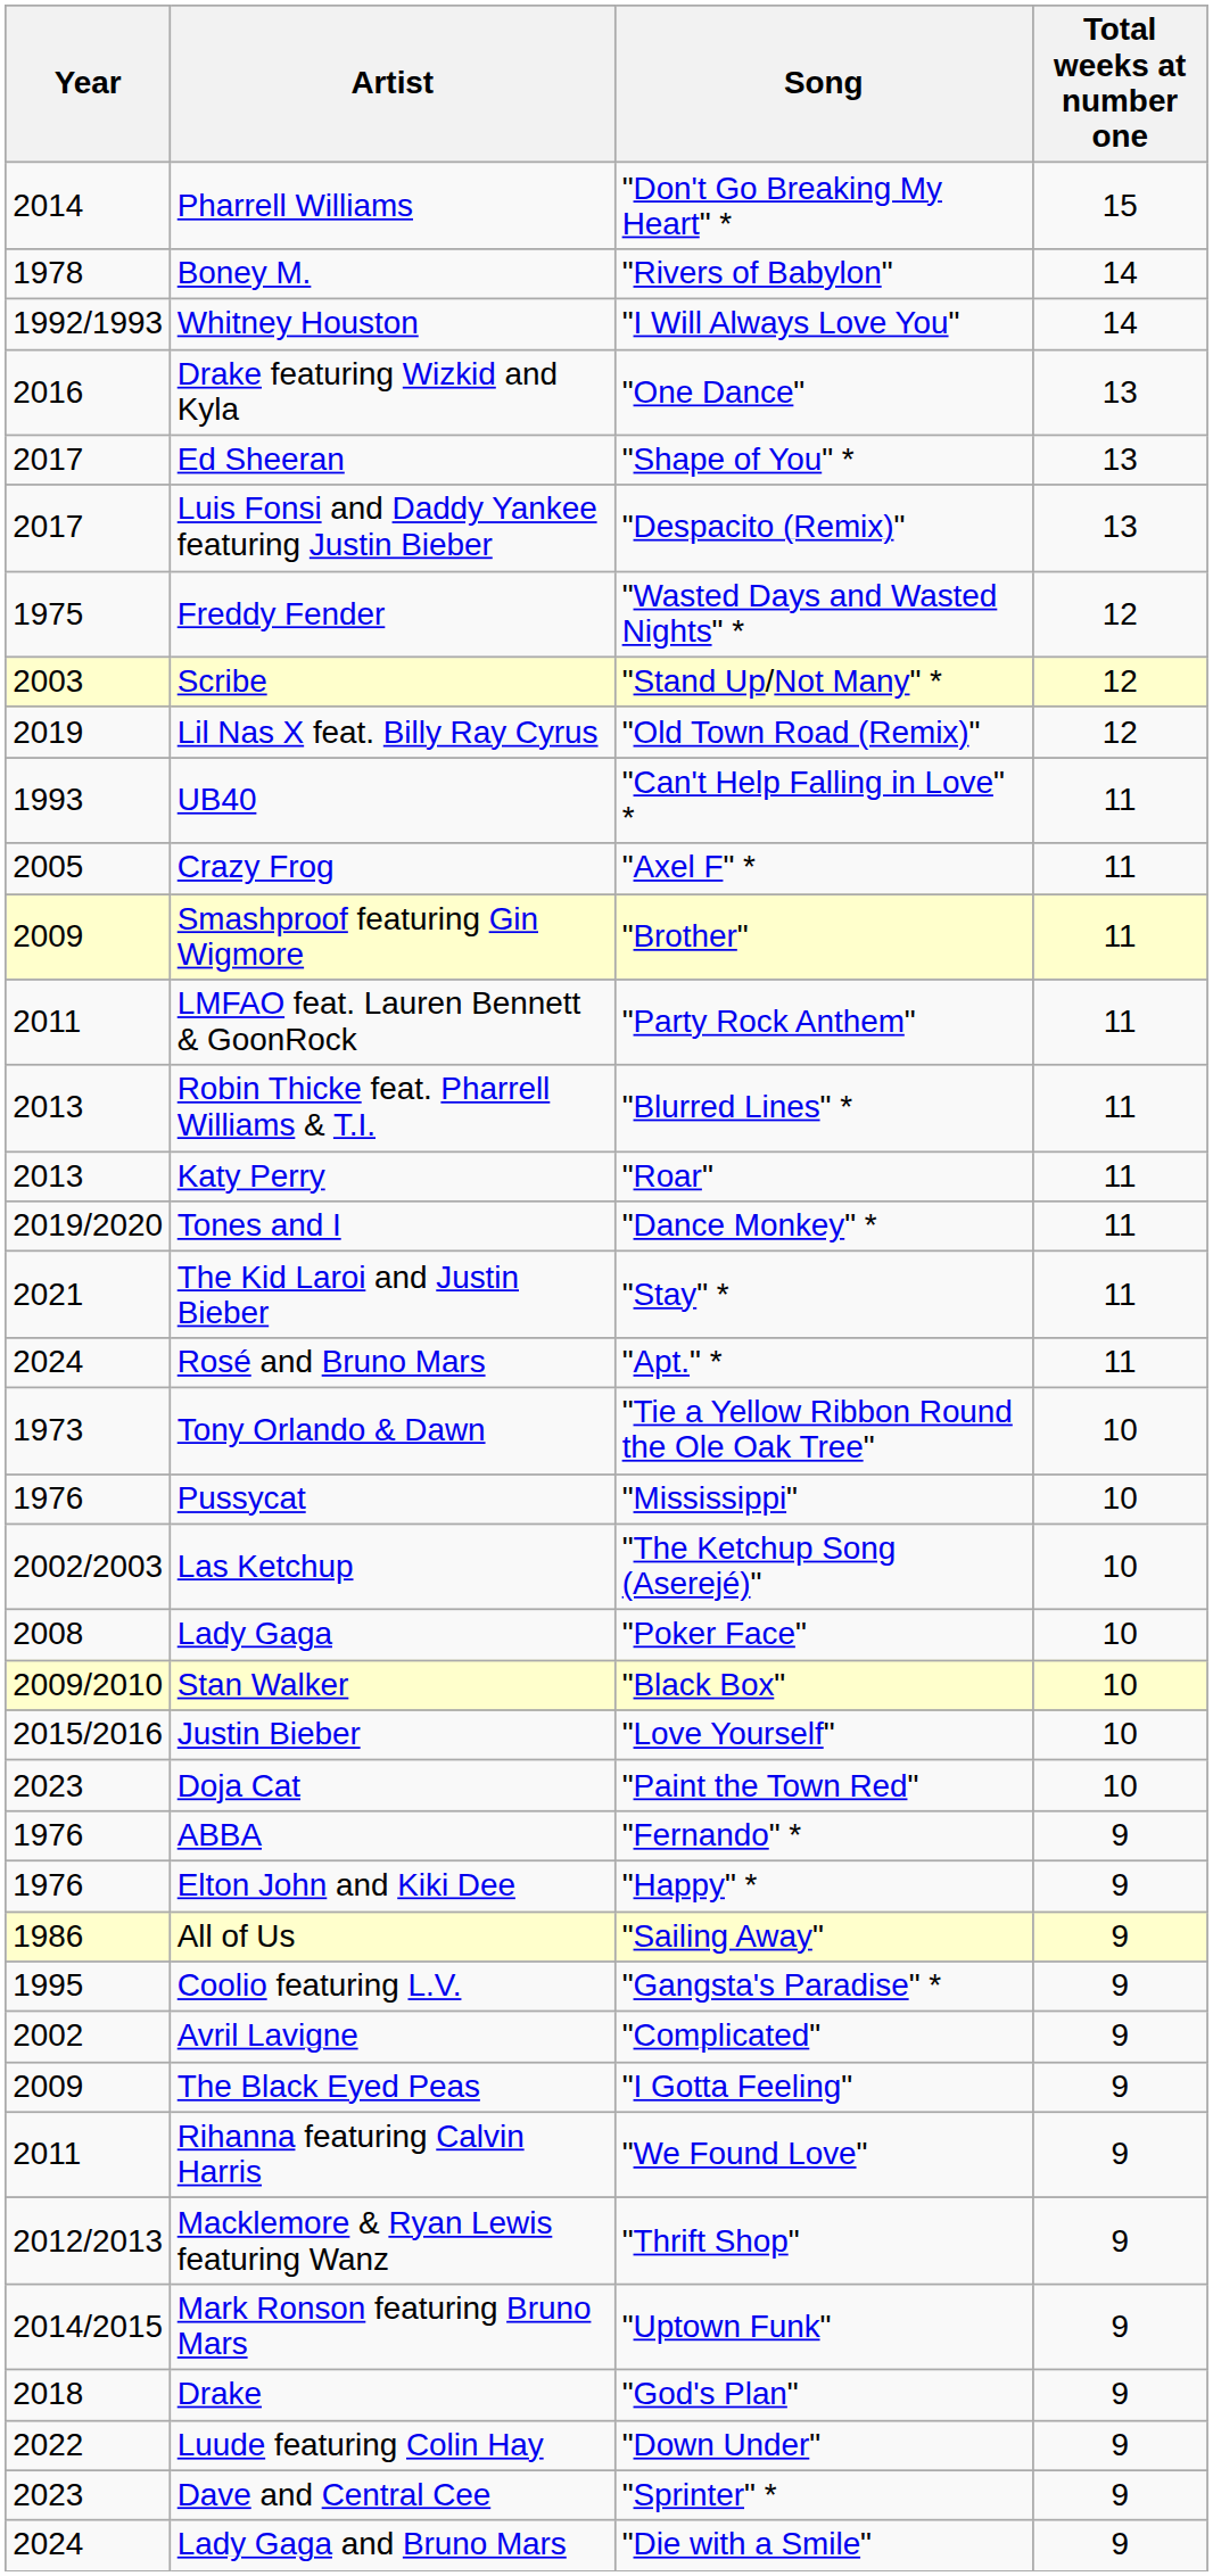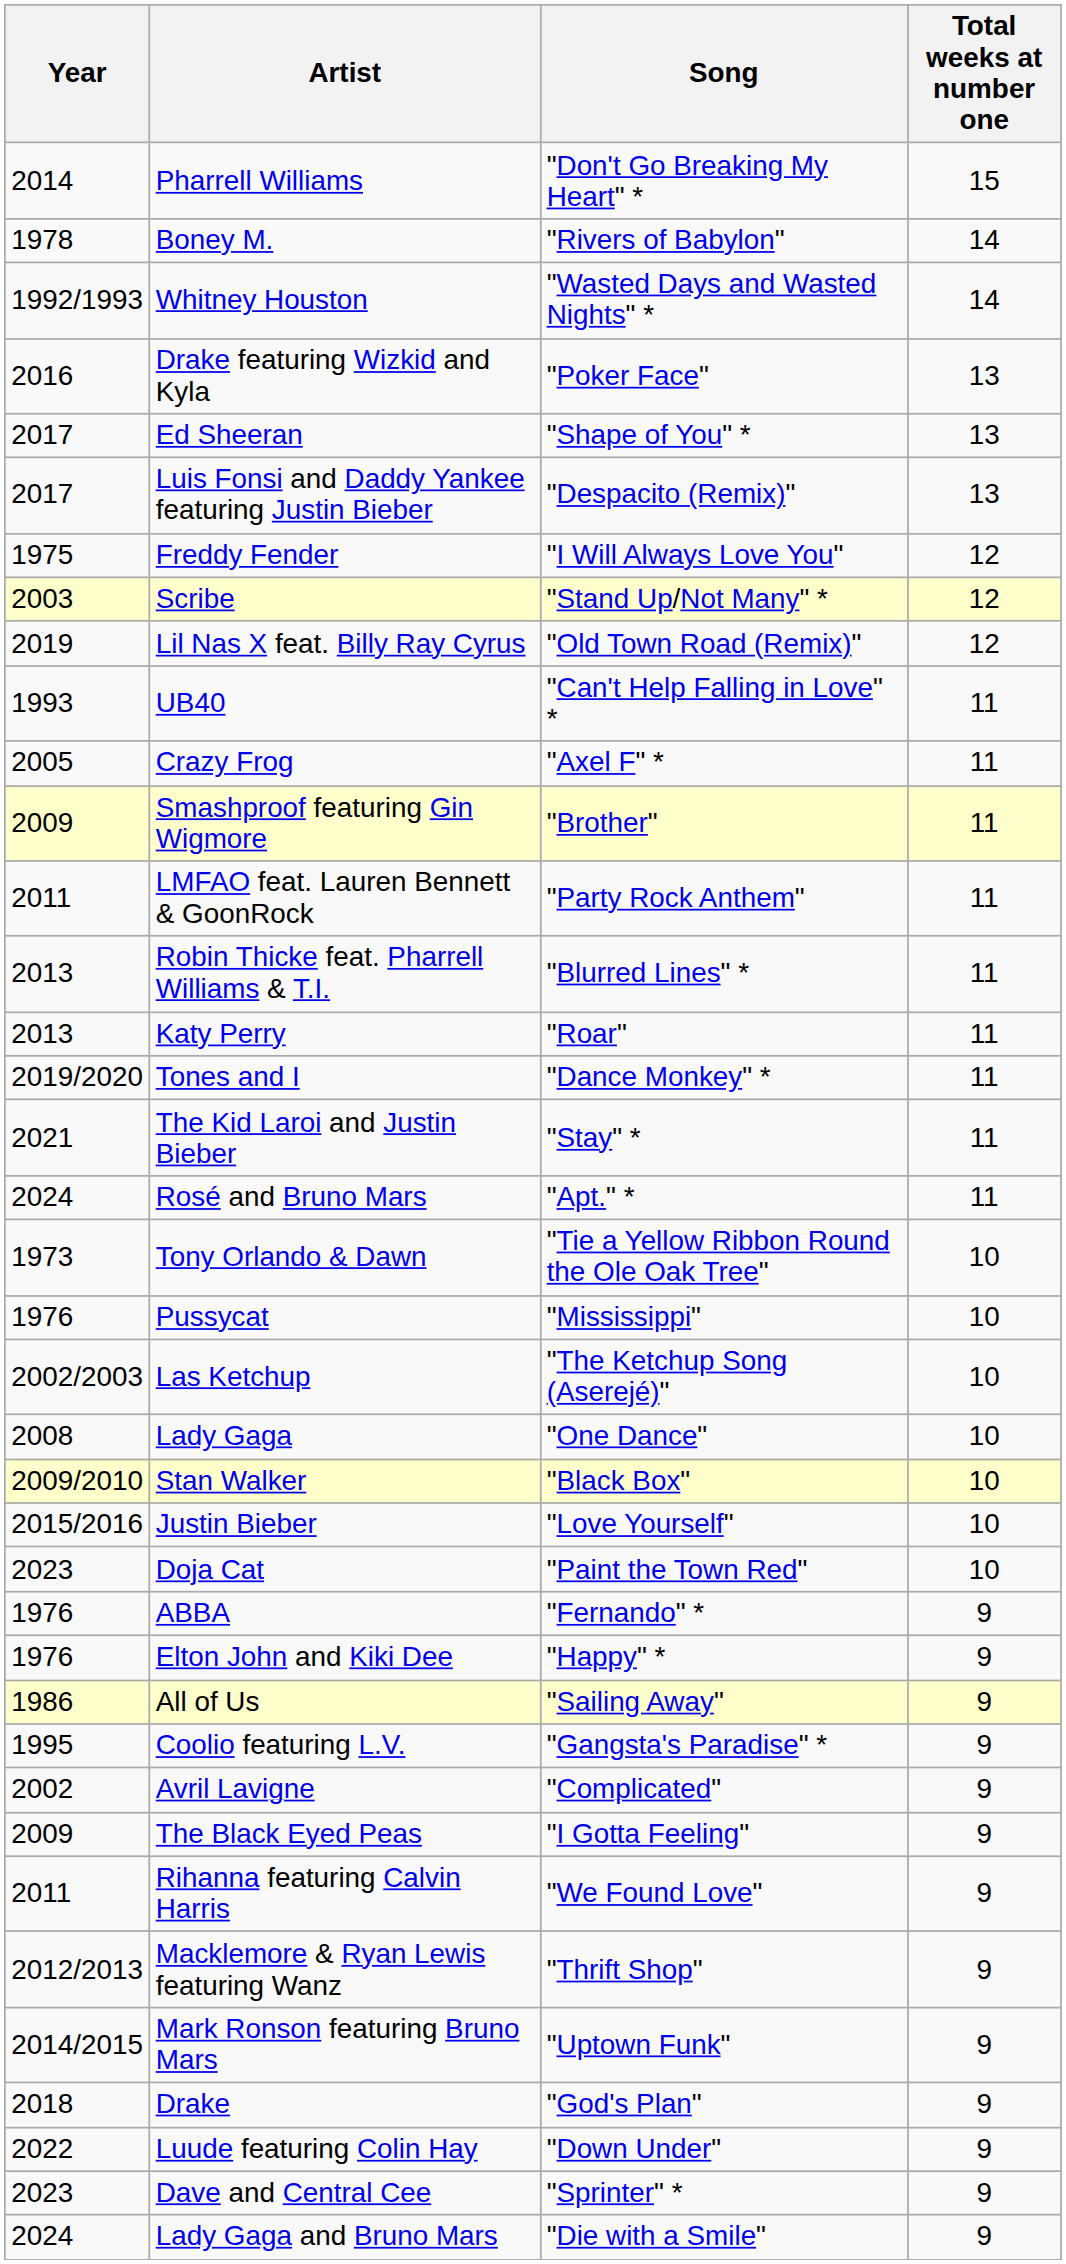Whitney Houston | Song: "I Will Always Love You" -> "Wasted Days and Wasted Nights" *
Drake featuring Wizkid and Kyla | Song: "One Dance" -> "Poker Face"
Freddy Fender | Song: "Wasted Days and Wasted Nights" * -> "I Will Always Love You"
Lady Gaga | Song: "Poker Face" -> "One Dance"
